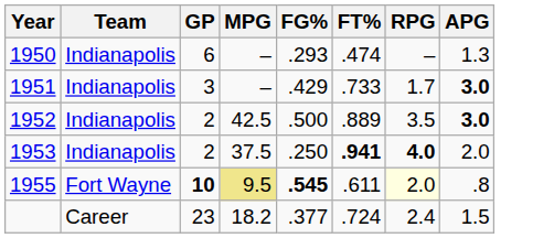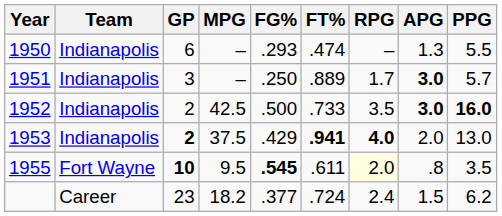+ column: PPG | 5.5 | 5.7 | 16.0 | 13.0 | 3.5 | 6.2
1951 | FG%: .429 -> .250
1951 | FT%: .733 -> .889
1952 | FT%: .889 -> .733
1953 | GP: normal -> bold
1953 | FG%: .250 -> .429
1955 | MPG: khaki background -> no background
